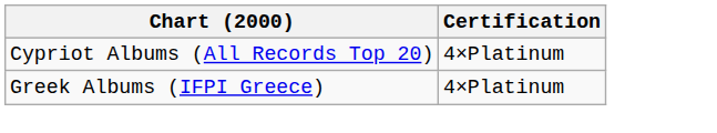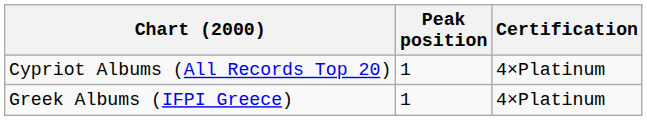+ column: Peak position | 1 | 1
